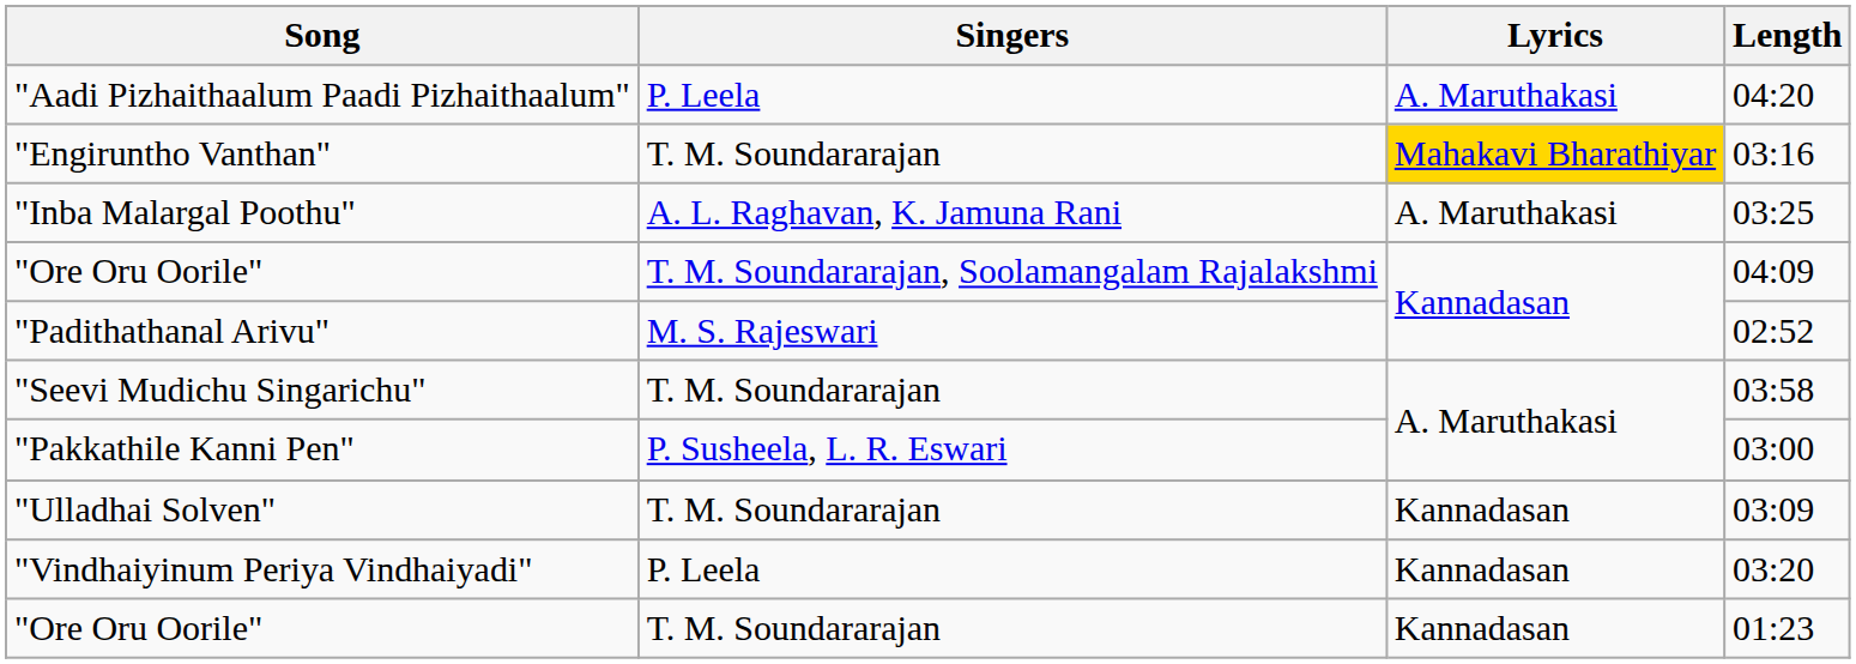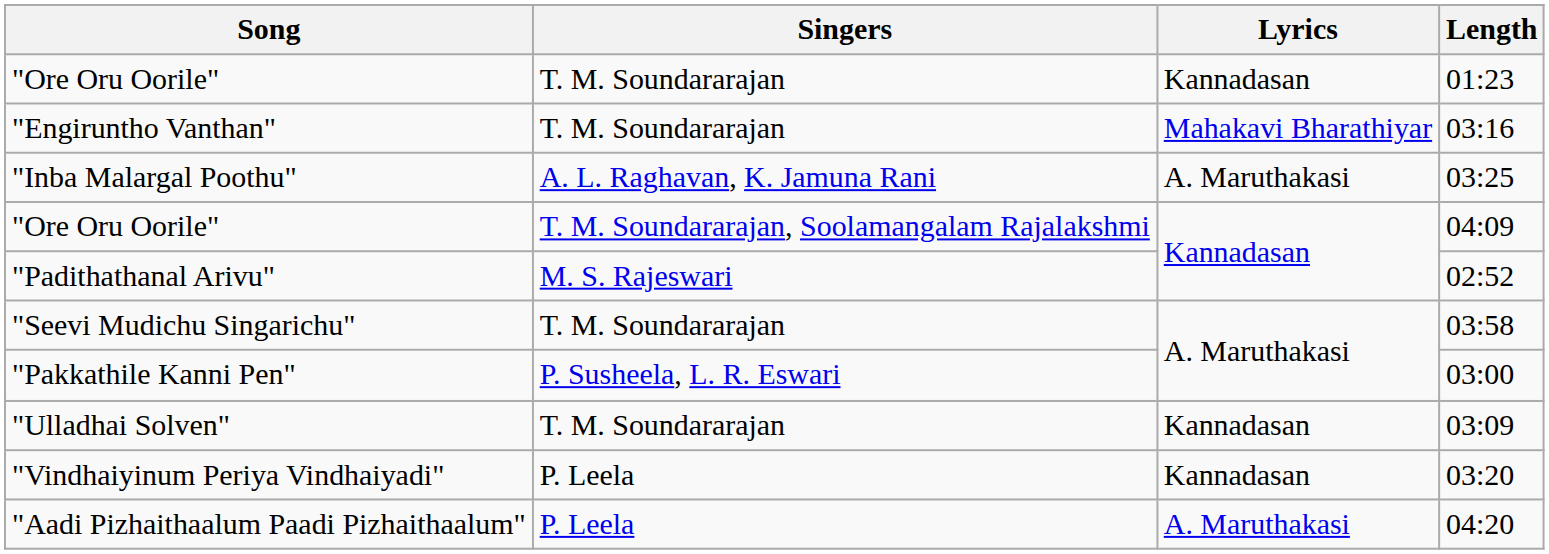rows swapped: "Aadi Pizhaithaalum Paadi Pizhaithaalum" <-> "Ore Oru Oorile" / 01:23
"Engiruntho Vanthan" | Lyrics: gold background -> no background
